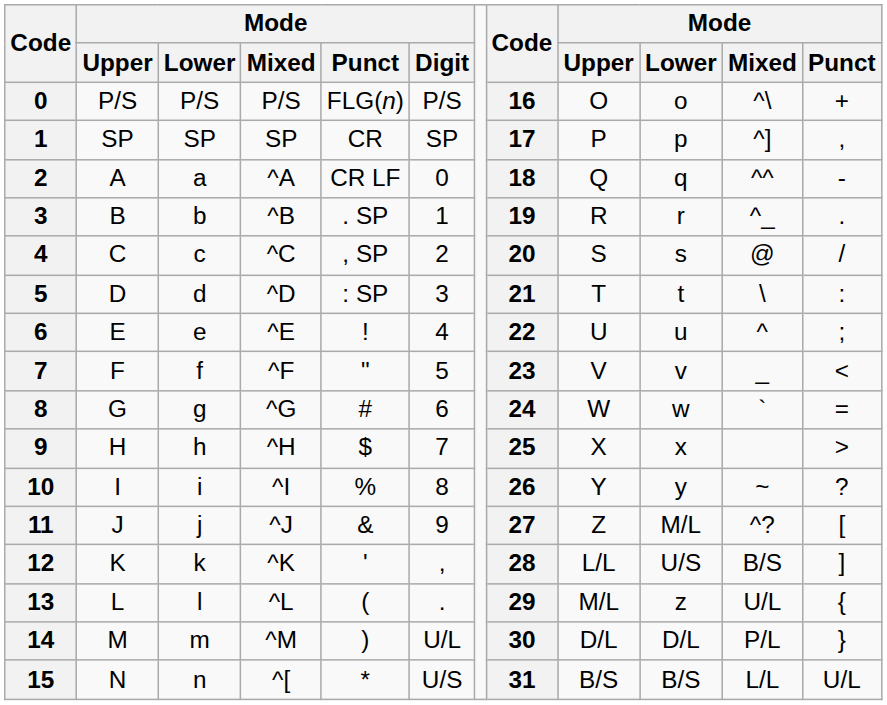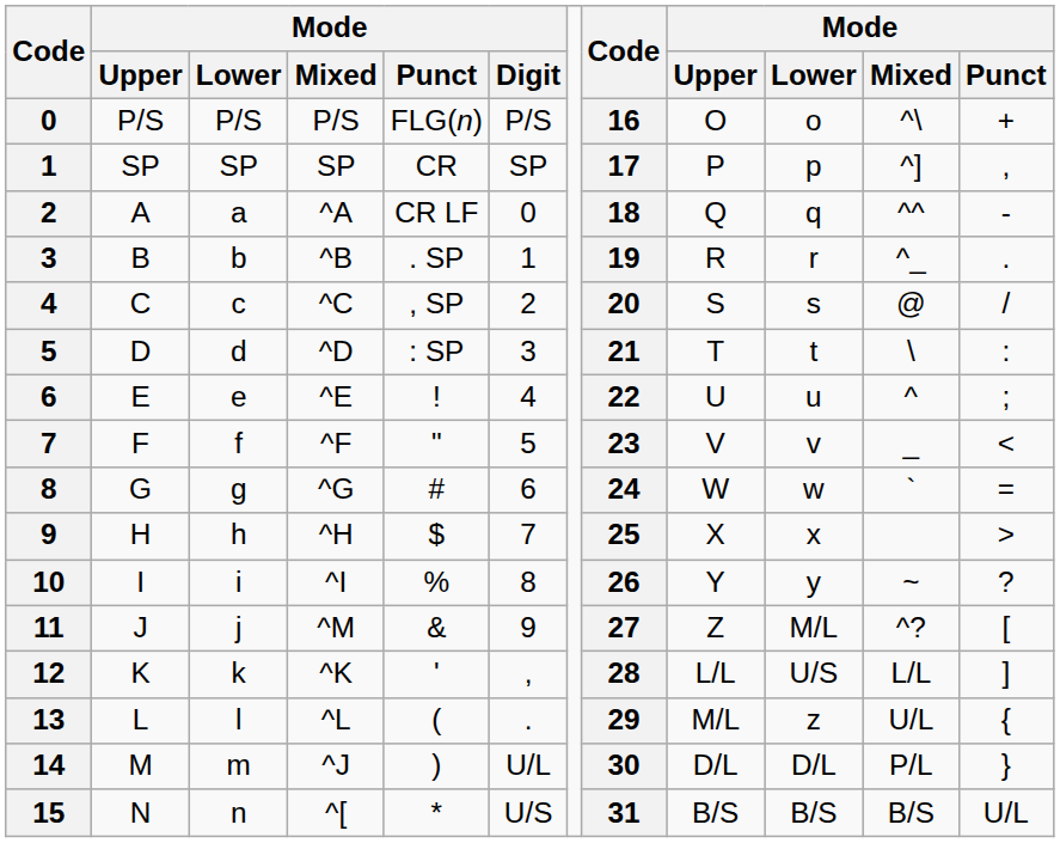11 | column 4: ^J -> ^M
12 | column 11: B/S -> L/L
14 | column 4: ^M -> ^J
15 | column 11: L/L -> B/S
